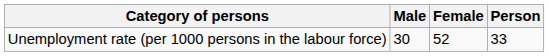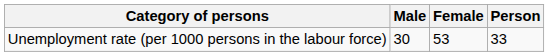Unemployment rate (per 1000 persons in the labour force) | Female: 52 -> 53
